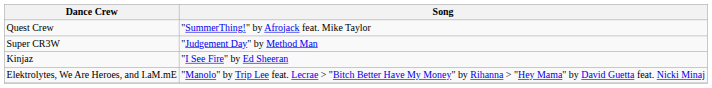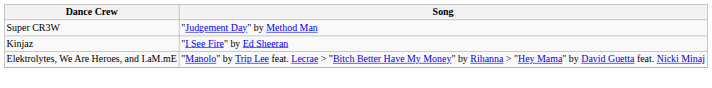- row: Quest Crew | "SummerThing!" by Afrojack feat. Mike Taylor
